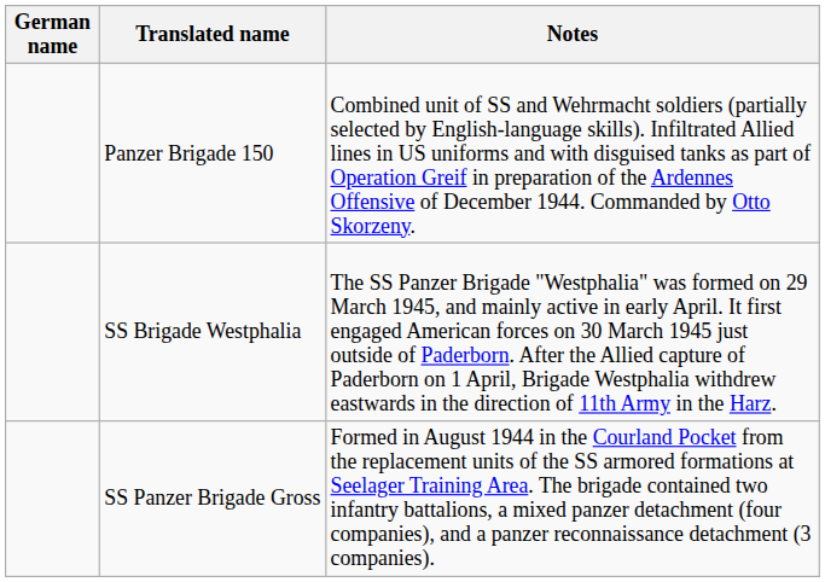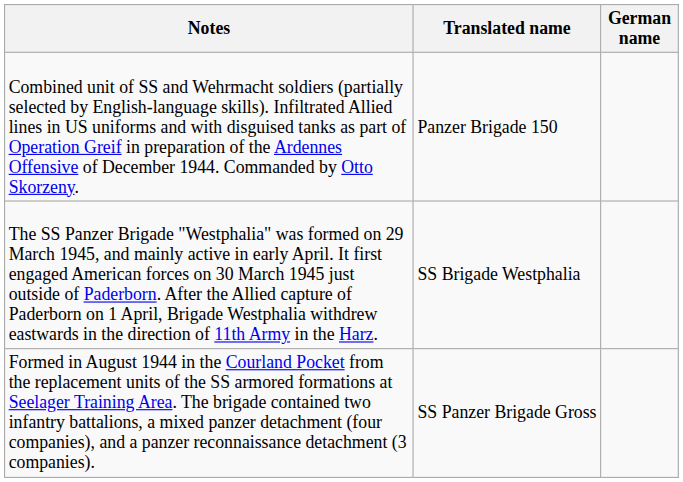columns swapped: German name <-> Notes
